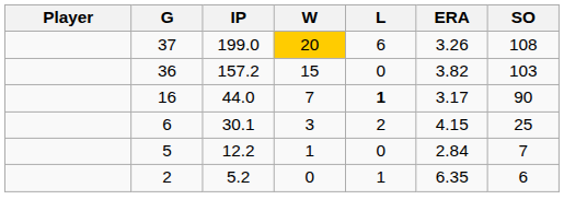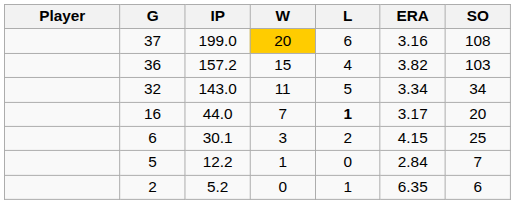37 | ERA: 3.26 -> 3.16
36 | L: 0 -> 4
+ row: 32 | 143.0 | 11 | 5 | 3.34 | 34
16 | SO: 90 -> 20
